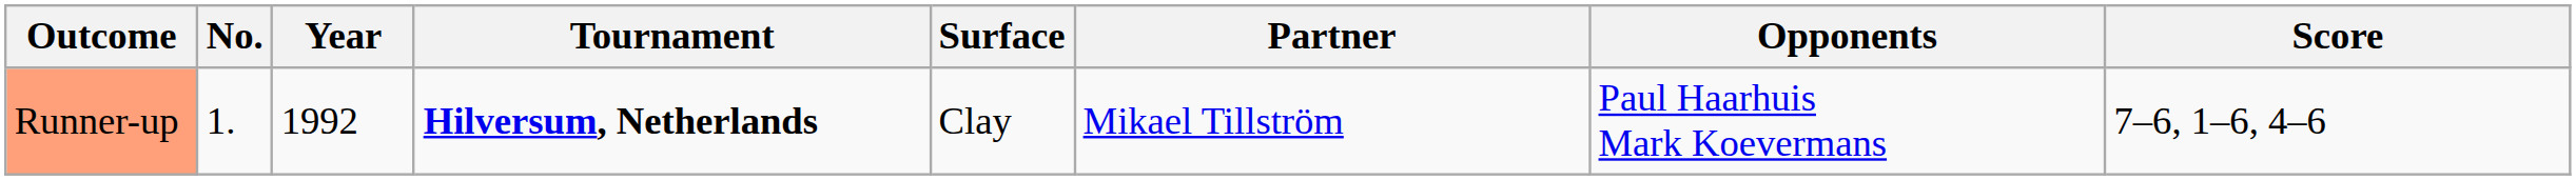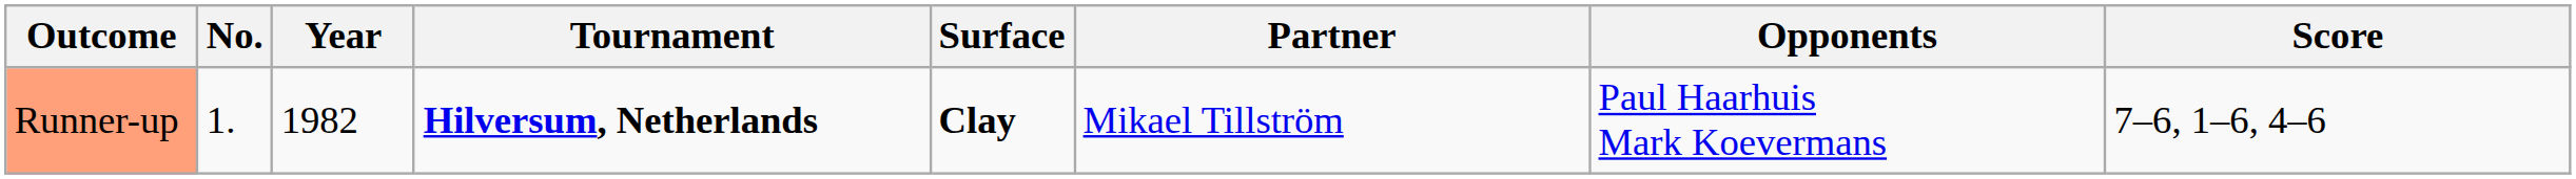Runner-up | Year: 1992 -> 1982
Runner-up | Surface: normal -> bold
